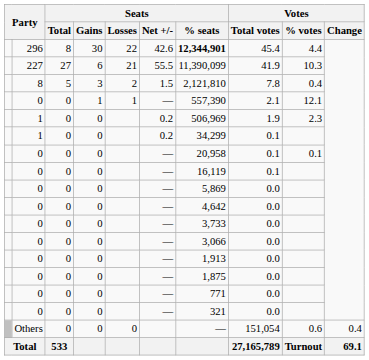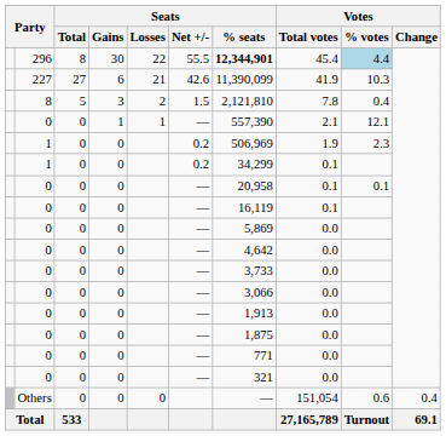296 | Seats / Net +/-: 42.6 -> 55.5
296 | Votes / % votes: no background -> lightblue background
227 | Seats / Net +/-: 55.5 -> 42.6
